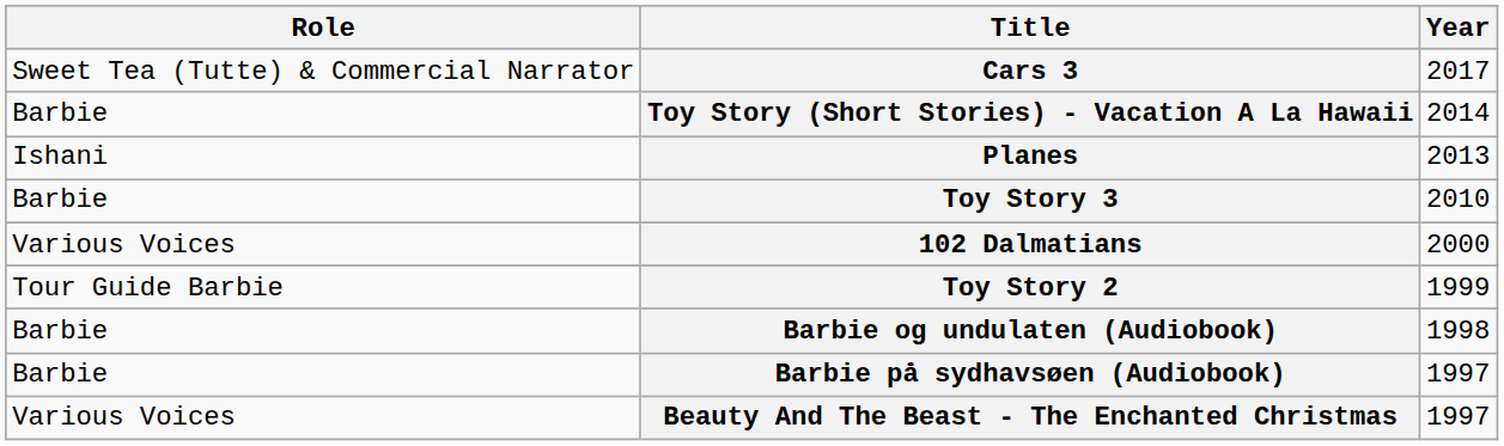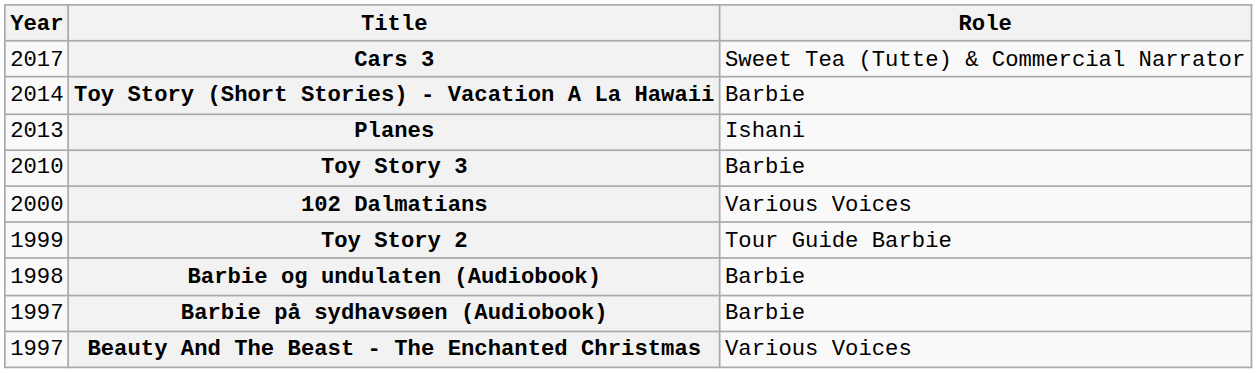columns swapped: Year <-> Role
